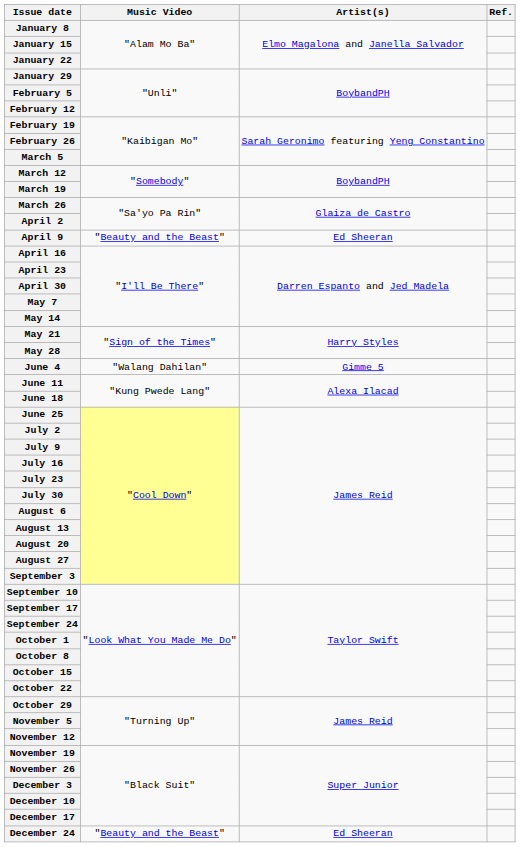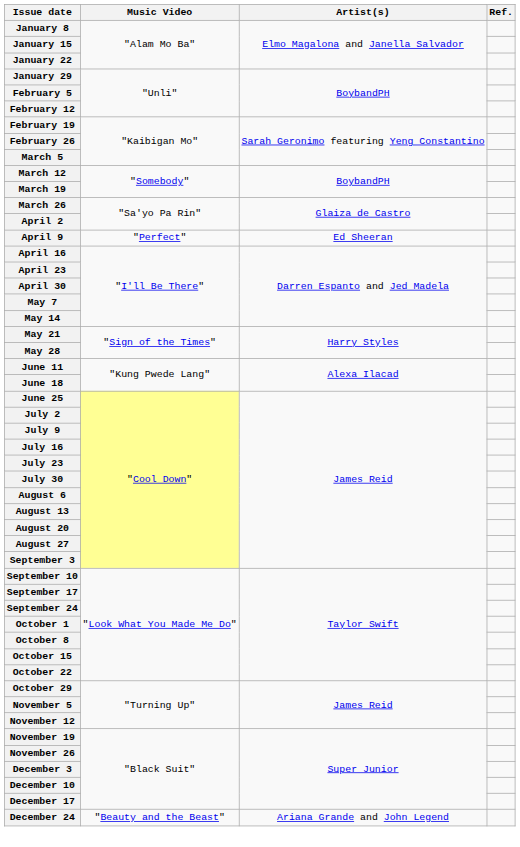April 9 | Music Video: "Beauty and the Beast" -> "Perfect"
- row: June 4 | "Walang Dahilan" | Gimme 5
December 24 | Artist(s): Ed Sheeran -> Ariana Grande and John Legend
